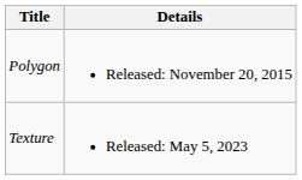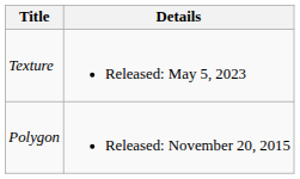rows swapped: Polygon <-> Texture
